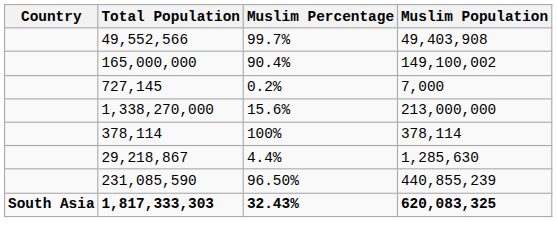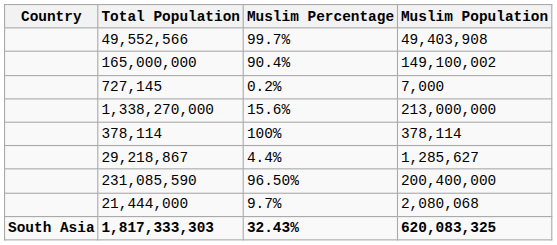29,218,867 | Muslim Population: 1,285,630 -> 1,285,627
231,085,590 | Muslim Population: 440,855,239 -> 200,400,000
+ row: 21,444,000 | 9.7% | 2,080,068
